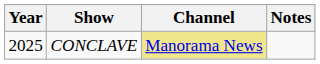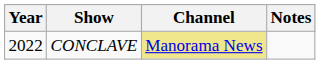CONCLAVE | Year: 2025 -> 2022
